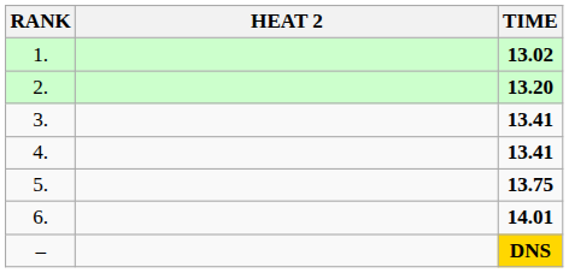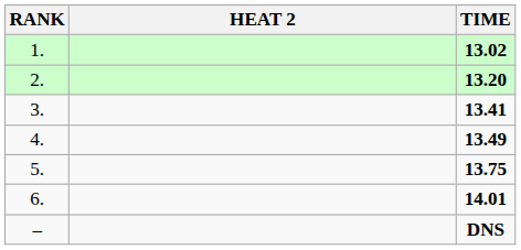4. | TIME: 13.41 -> 13.49
– | TIME: gold background -> no background
